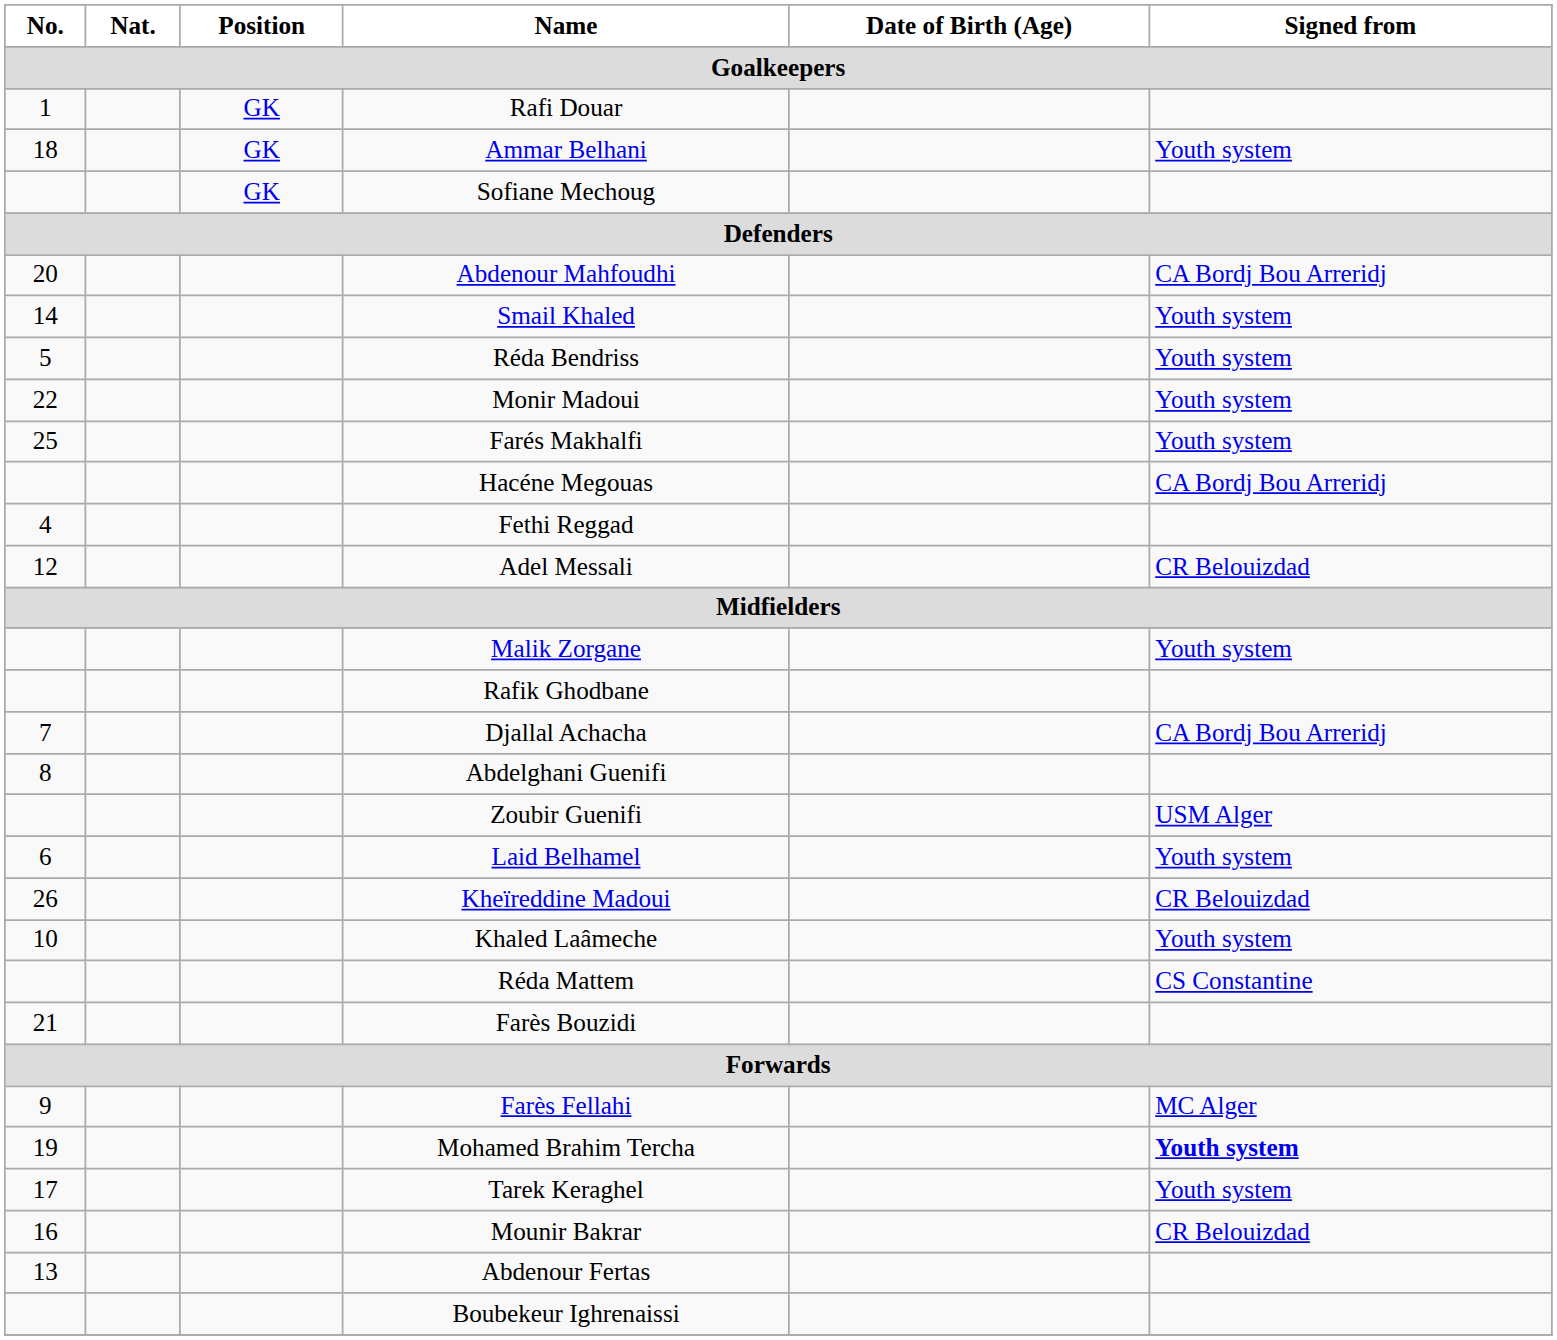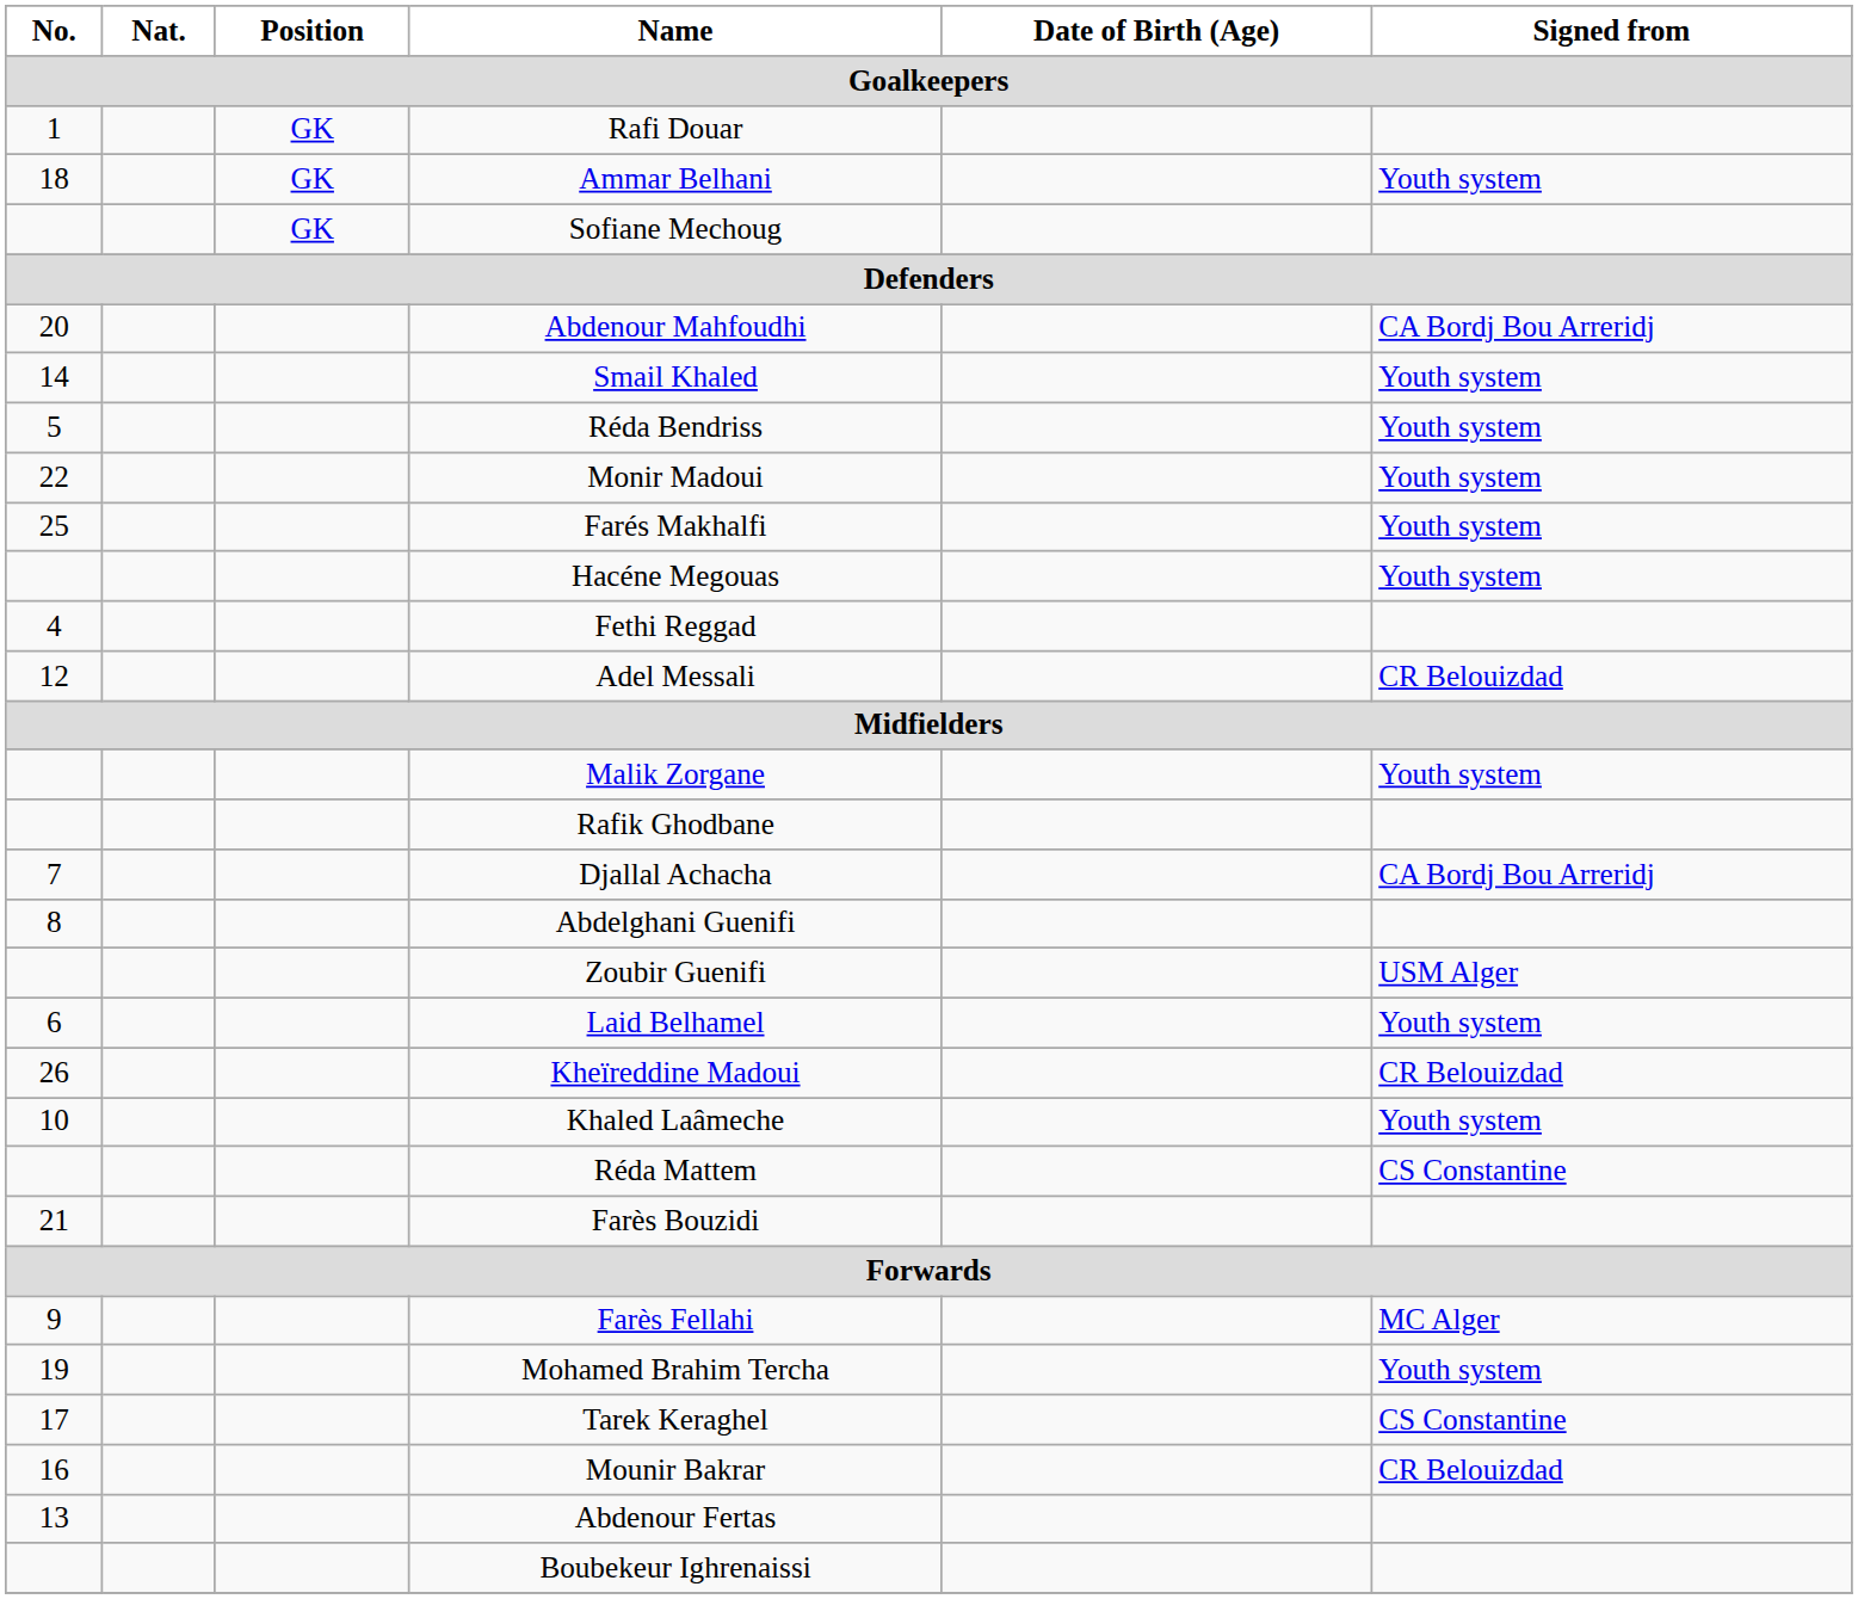Hacéne Megouas | Signed from: CA Bordj Bou Arreridj -> Youth system
Mohamed Brahim Tercha | Signed from: bold -> normal
Tarek Keraghel | Signed from: Youth system -> CS Constantine
